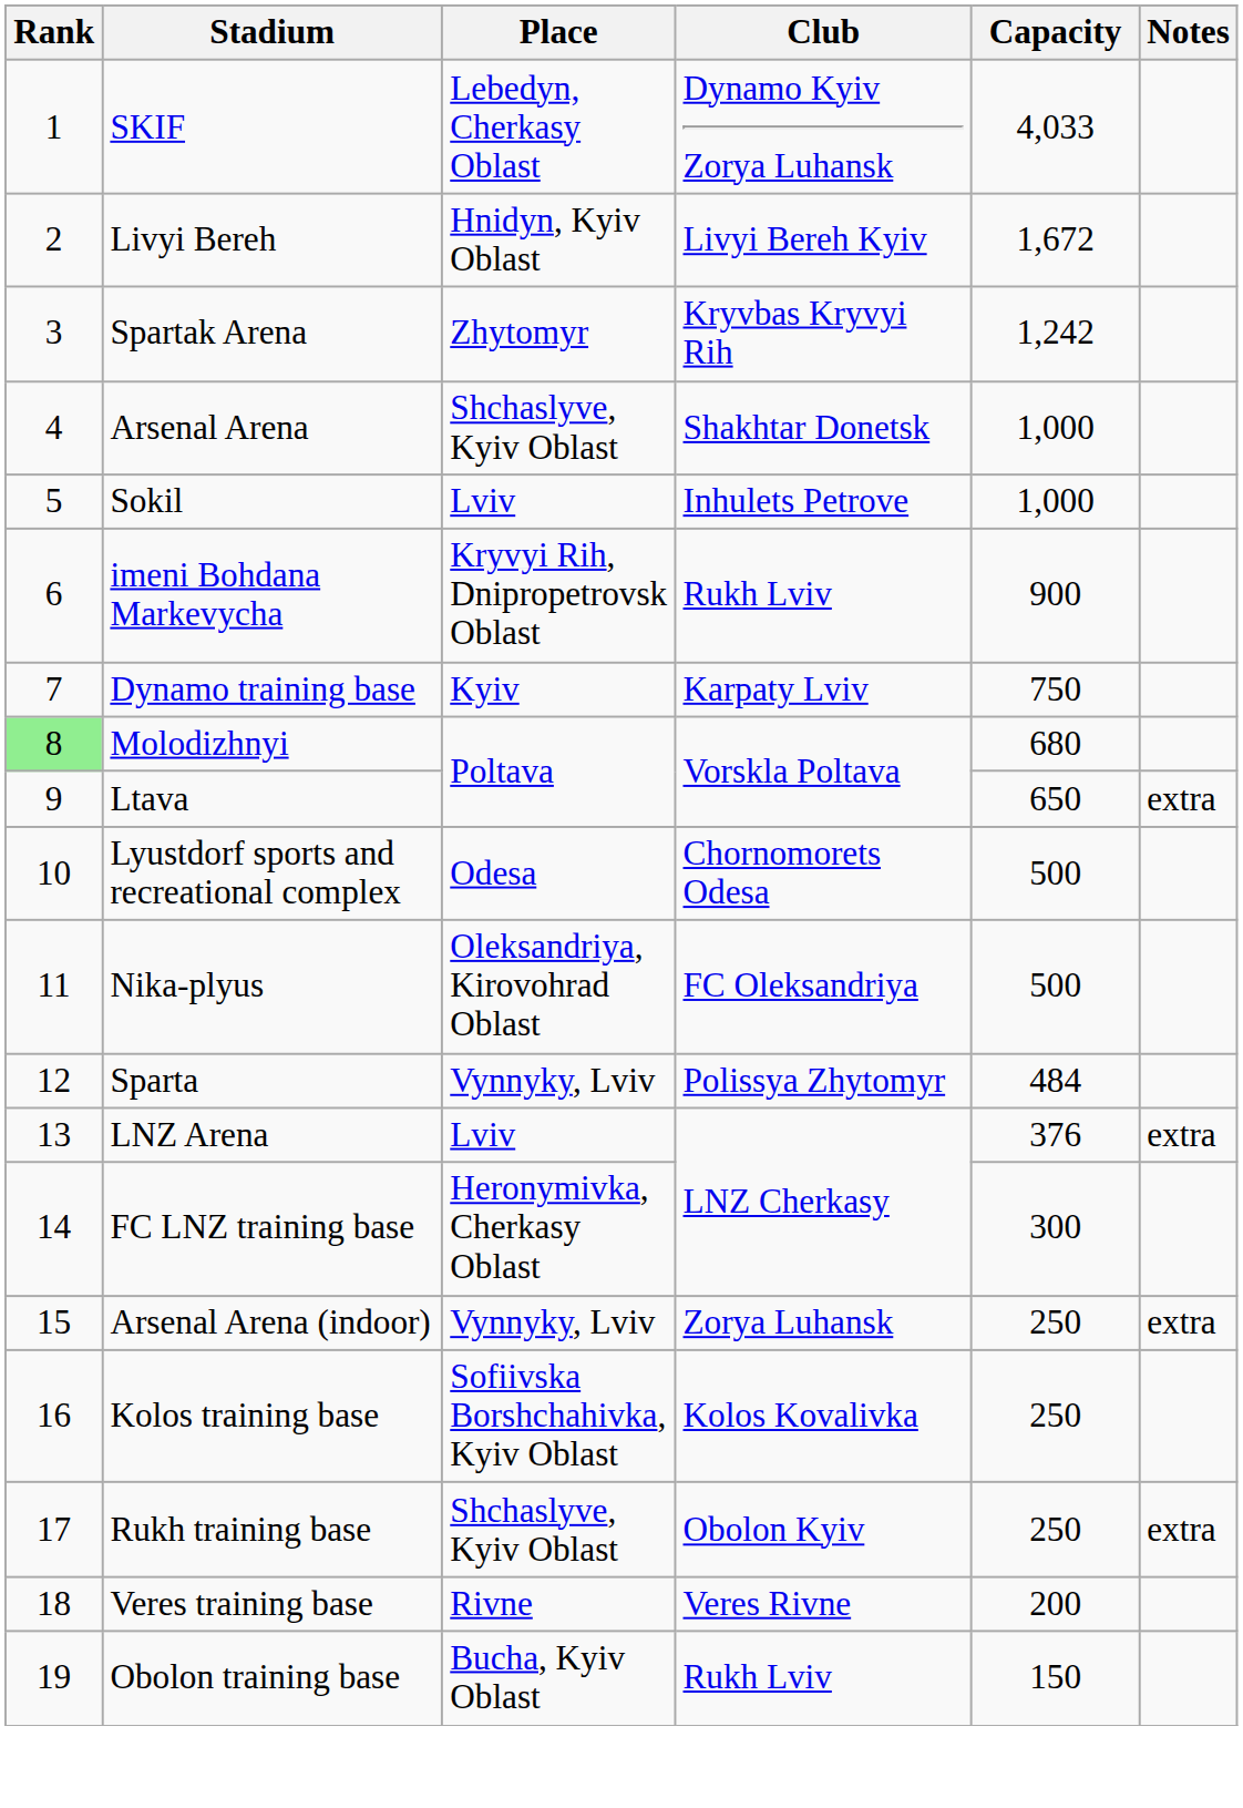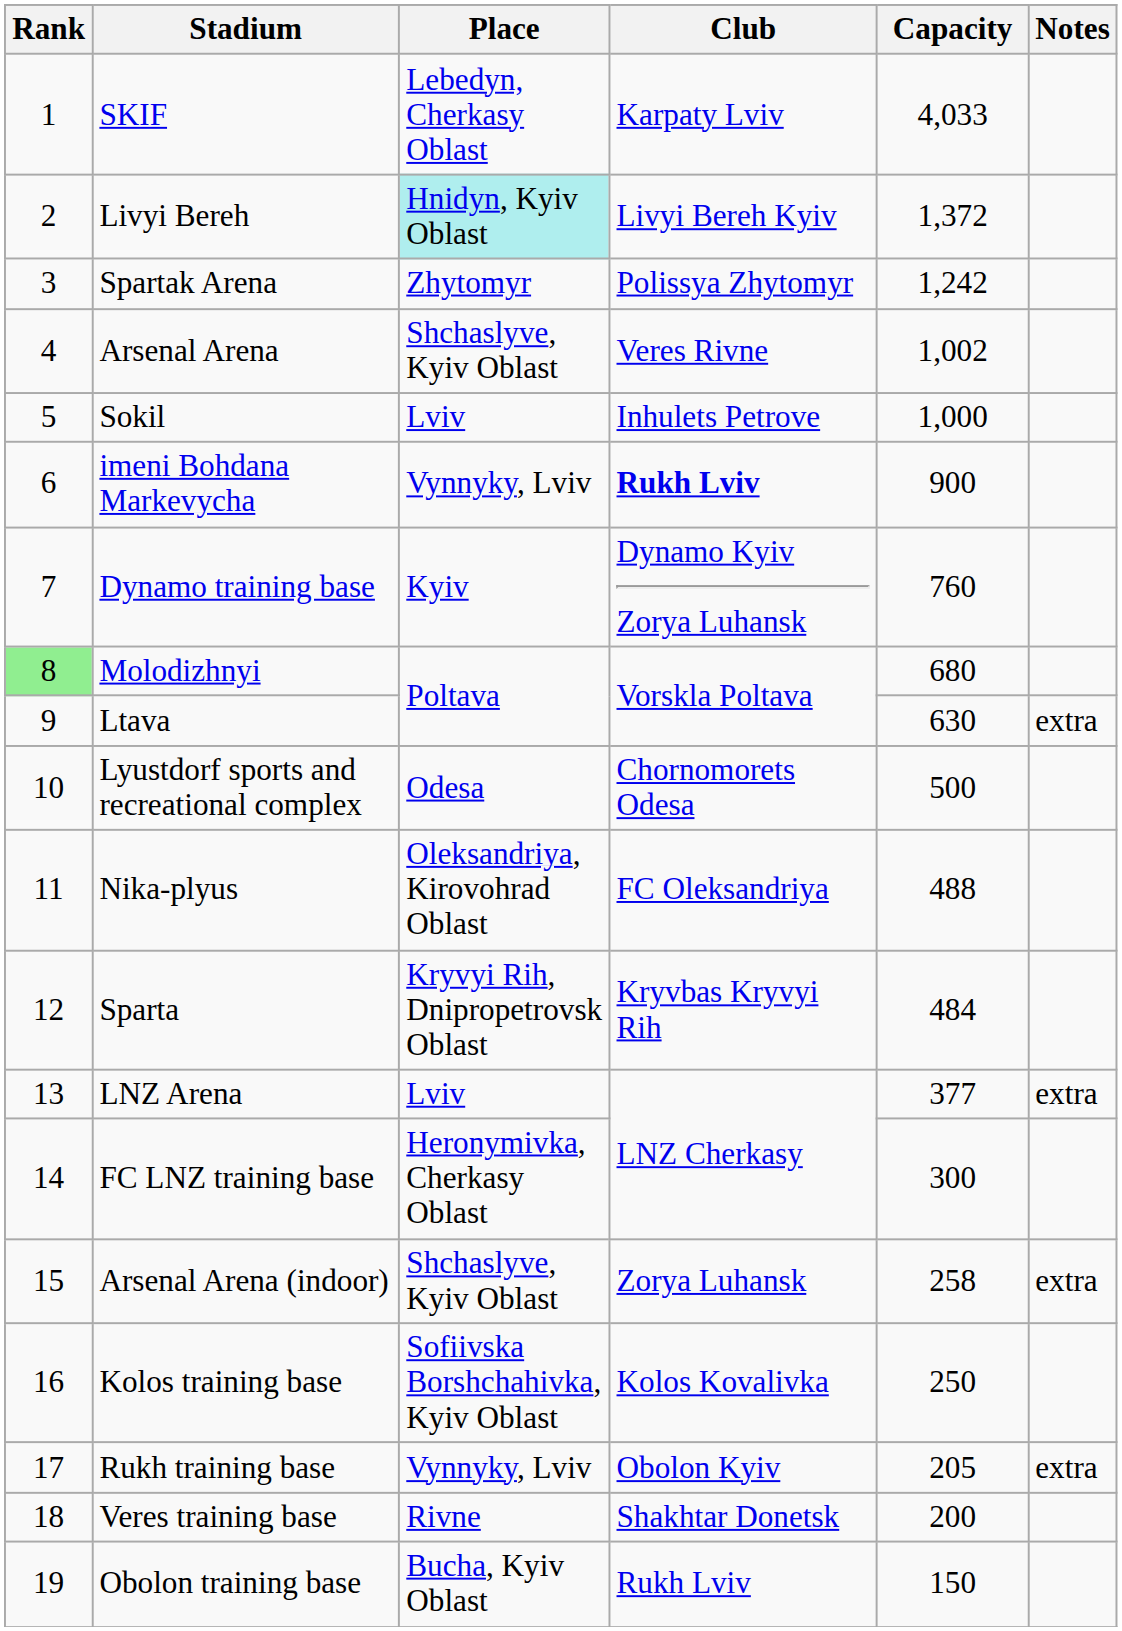SKIF | Club: Dynamo Kyiv Zorya Luhansk -> Karpaty Lviv
Livyi Bereh | Place: no background -> paleturquoise background
Livyi Bereh | Capacity: 1,672 -> 1,372
Spartak Arena | Club: Kryvbas Kryvyi Rih -> Polissya Zhytomyr
Arsenal Arena | Club: Shakhtar Donetsk -> Veres Rivne
Arsenal Arena | Capacity: 1,000 -> 1,002
imeni Bohdana Markevycha | Place: Kryvyi Rih, Dnipropetrovsk Oblast -> Vynnyky, Lviv
imeni Bohdana Markevycha | Club: normal -> bold
Dynamo training base | Club: Karpaty Lviv -> Dynamo Kyiv Zorya Luhansk
Dynamo training base | Capacity: 750 -> 760
Ltava | Capacity: 650 -> 630
Nika-plyus | Capacity: 500 -> 488
Sparta | Place: Vynnyky, Lviv -> Kryvyi Rih, Dnipropetrovsk Oblast
Sparta | Club: Polissya Zhytomyr -> Kryvbas Kryvyi Rih
LNZ Arena | Capacity: 376 -> 377
Arsenal Arena (indoor) | Place: Vynnyky, Lviv -> Shchaslyve, Kyiv Oblast
Arsenal Arena (indoor) | Capacity: 250 -> 258
Rukh training base | Place: Shchaslyve, Kyiv Oblast -> Vynnyky, Lviv
Rukh training base | Capacity: 250 -> 205
Veres training base | Club: Veres Rivne -> Shakhtar Donetsk
